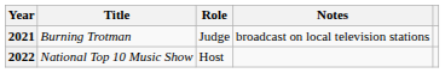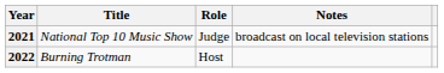2021 | Title: Burning Trotman -> National Top 10 Music Show
2022 | Title: National Top 10 Music Show -> Burning Trotman
